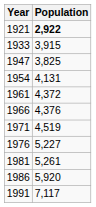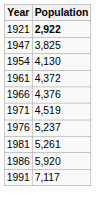- row: 1933 | 3,915
1954 | Population: 4,131 -> 4,130
1976 | Population: 5,227 -> 5,237
